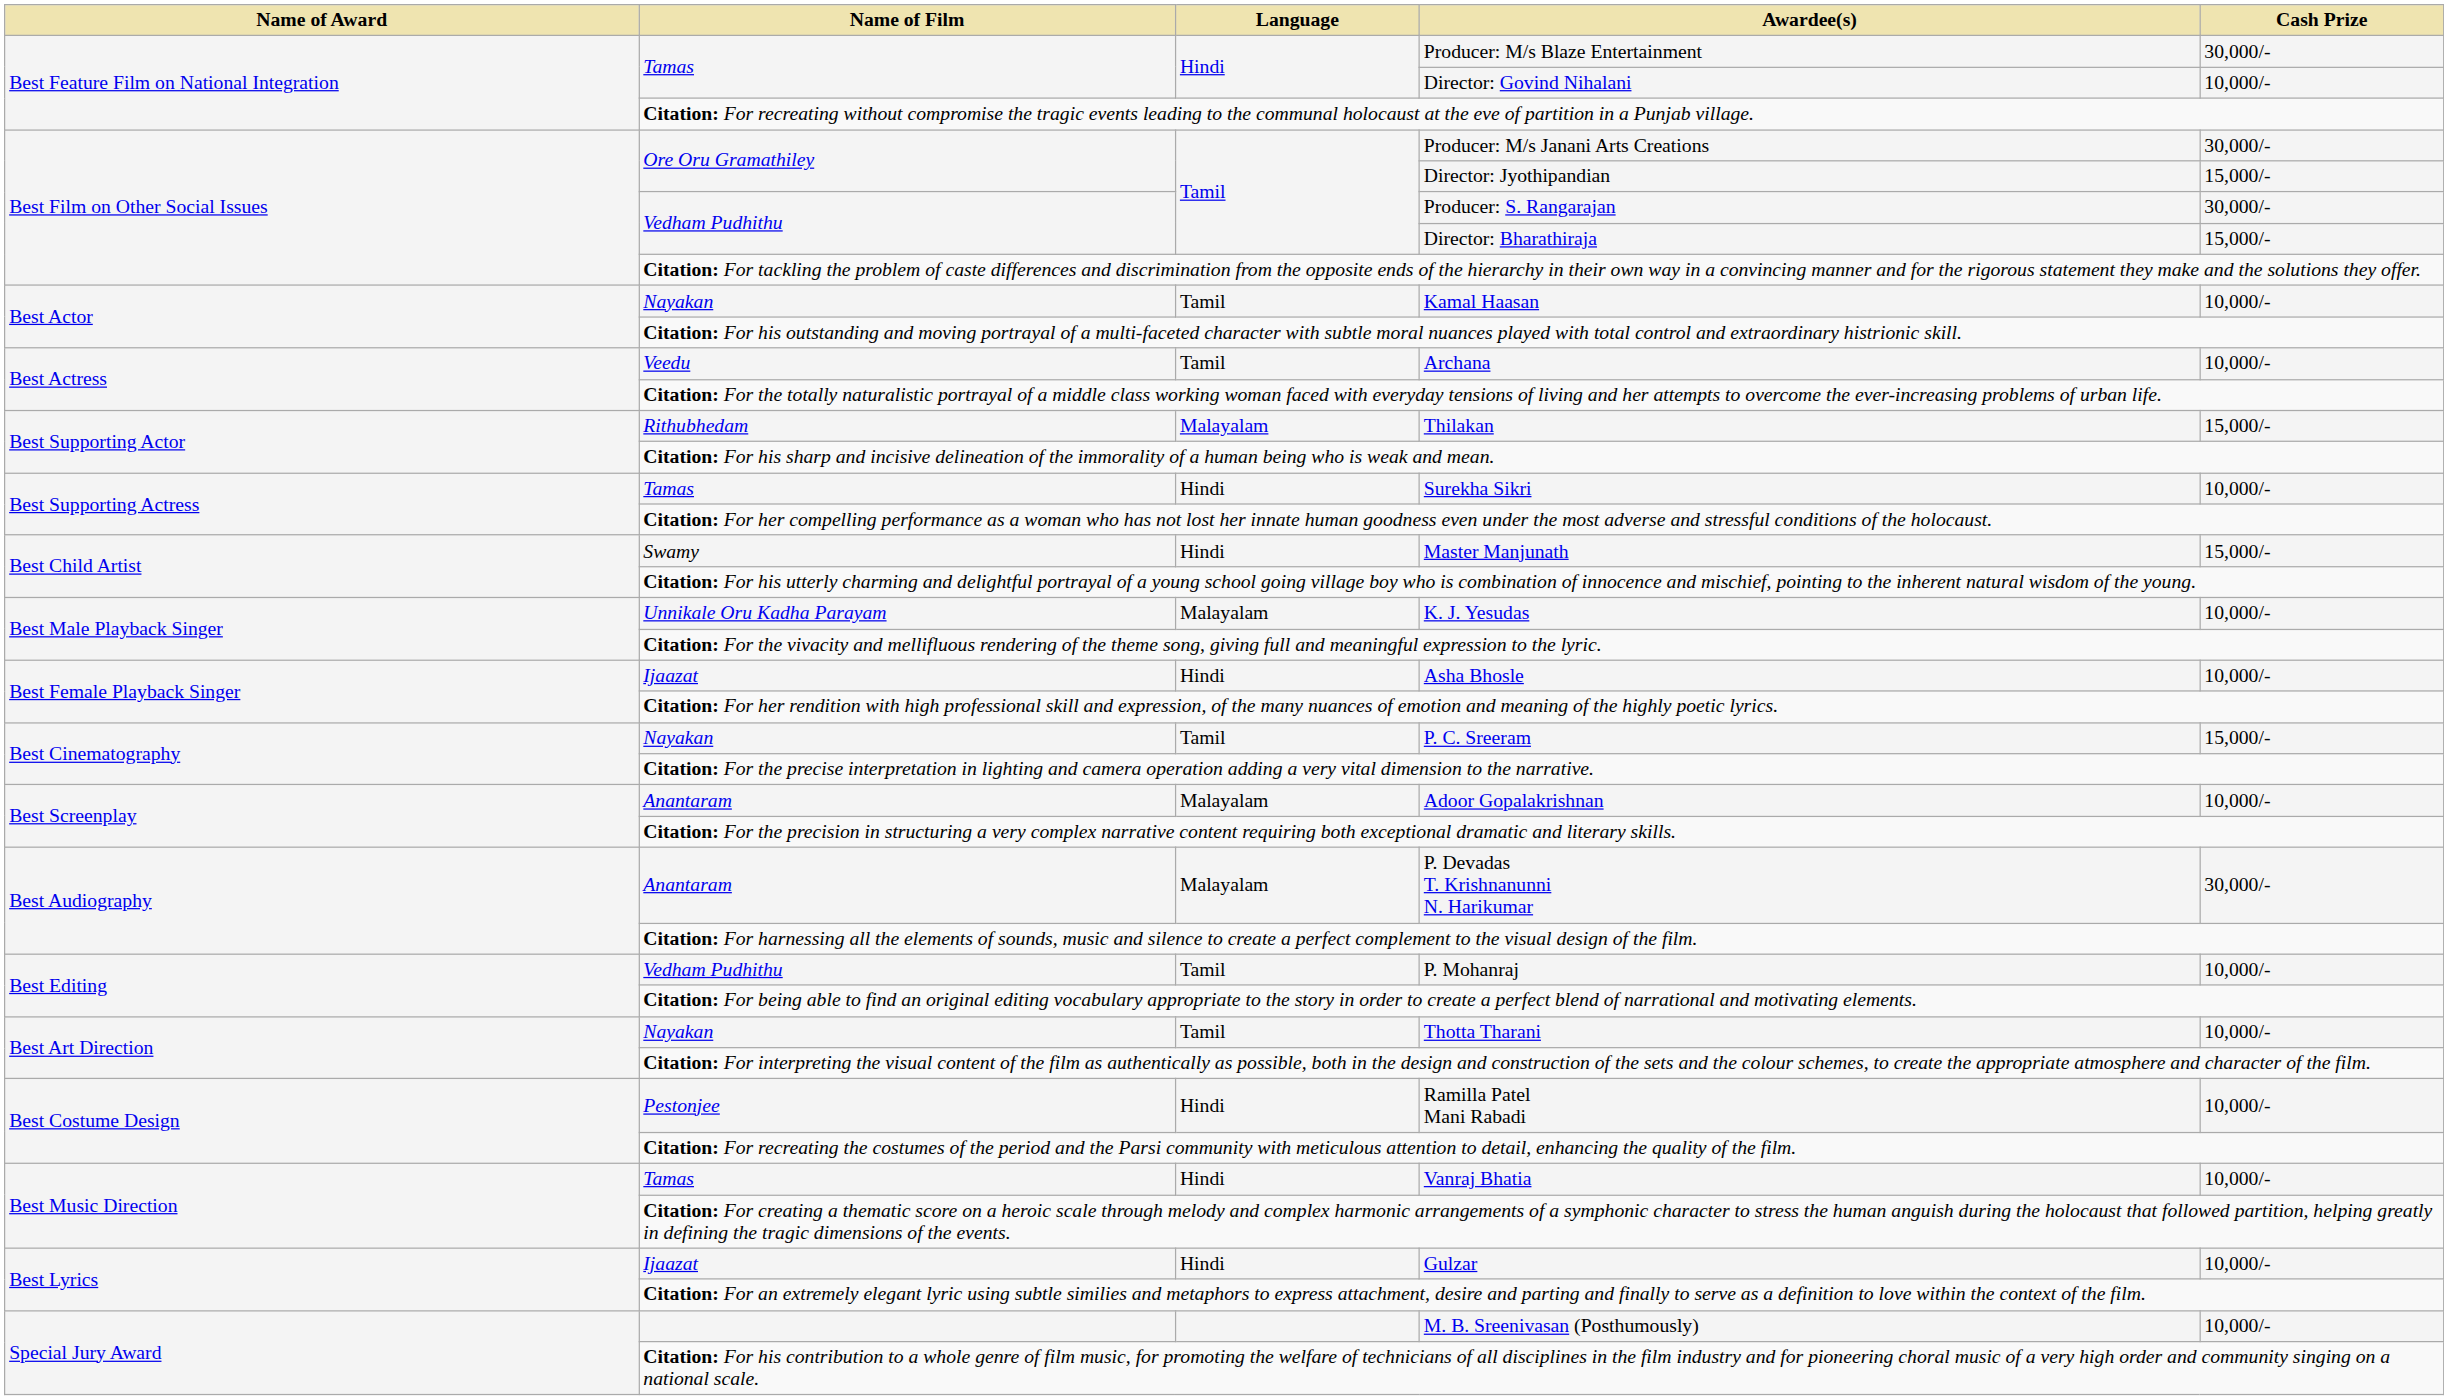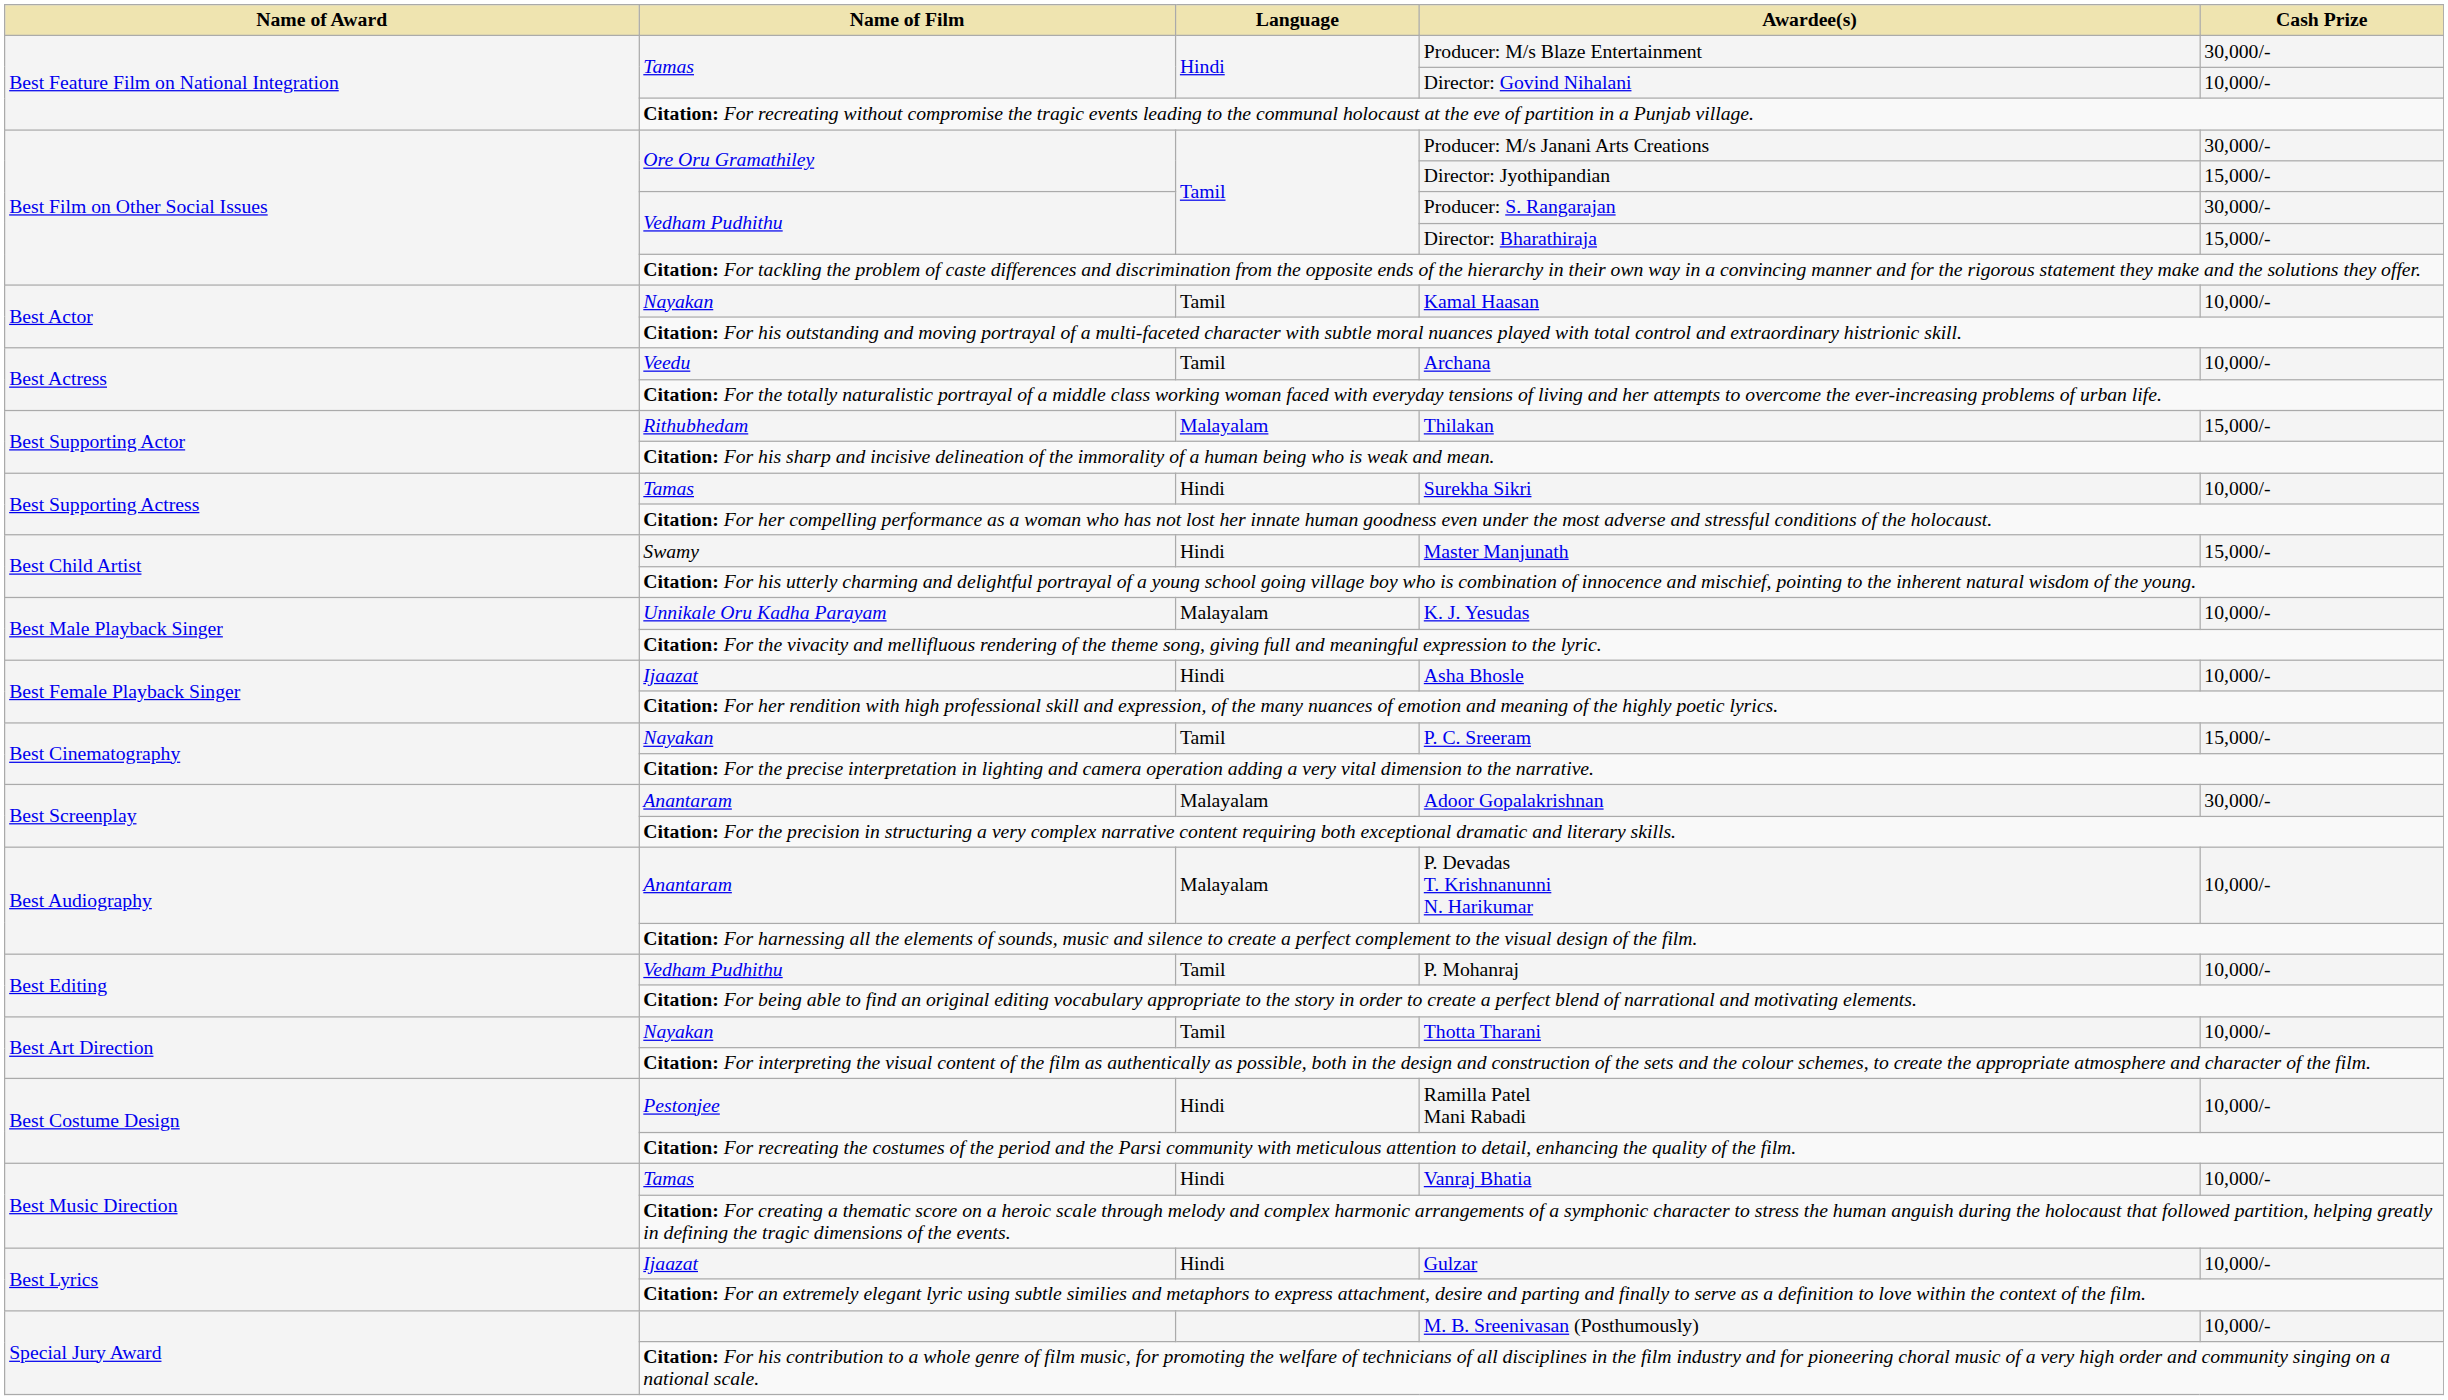Adoor Gopalakrishnan | Cash Prize: 10,000/- -> 30,000/-
P. Devadas T. Krishnanunni N. Harikumar | Cash Prize: 30,000/- -> 10,000/-
